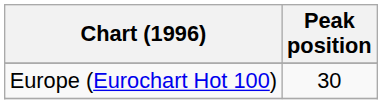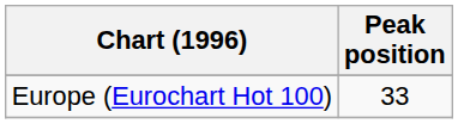Europe (Eurochart Hot 100) | Peak position: 30 -> 33
